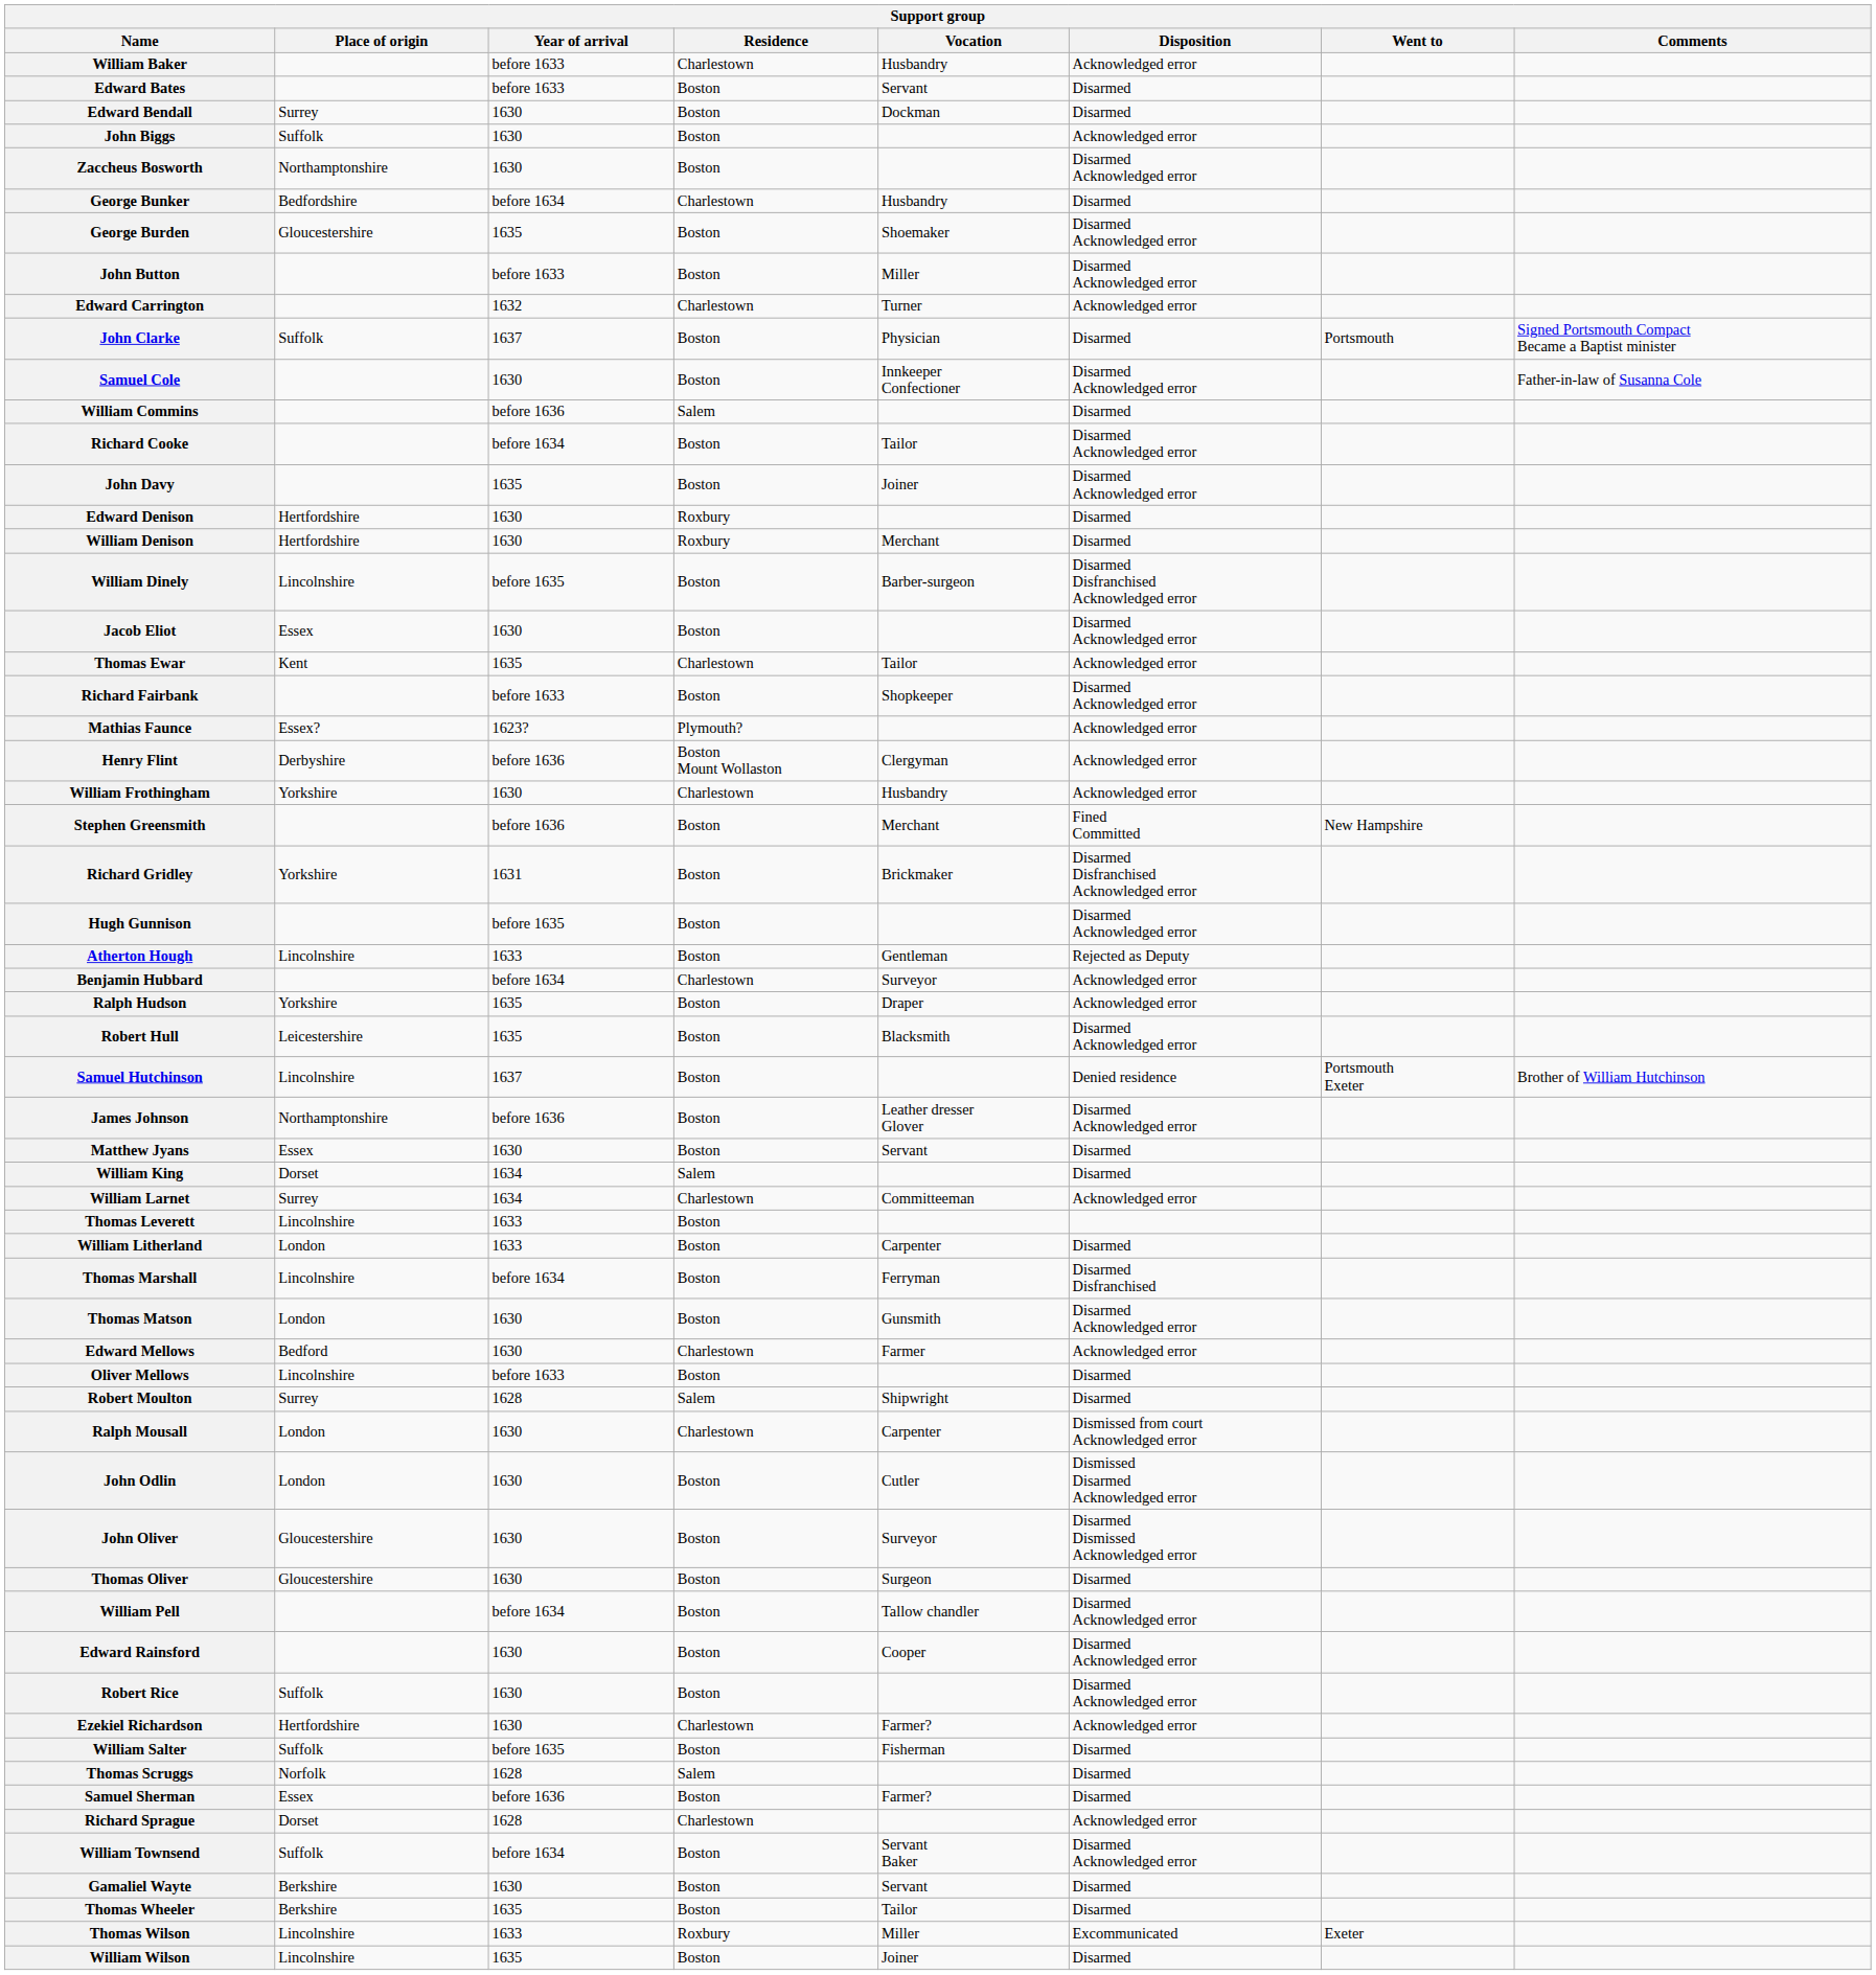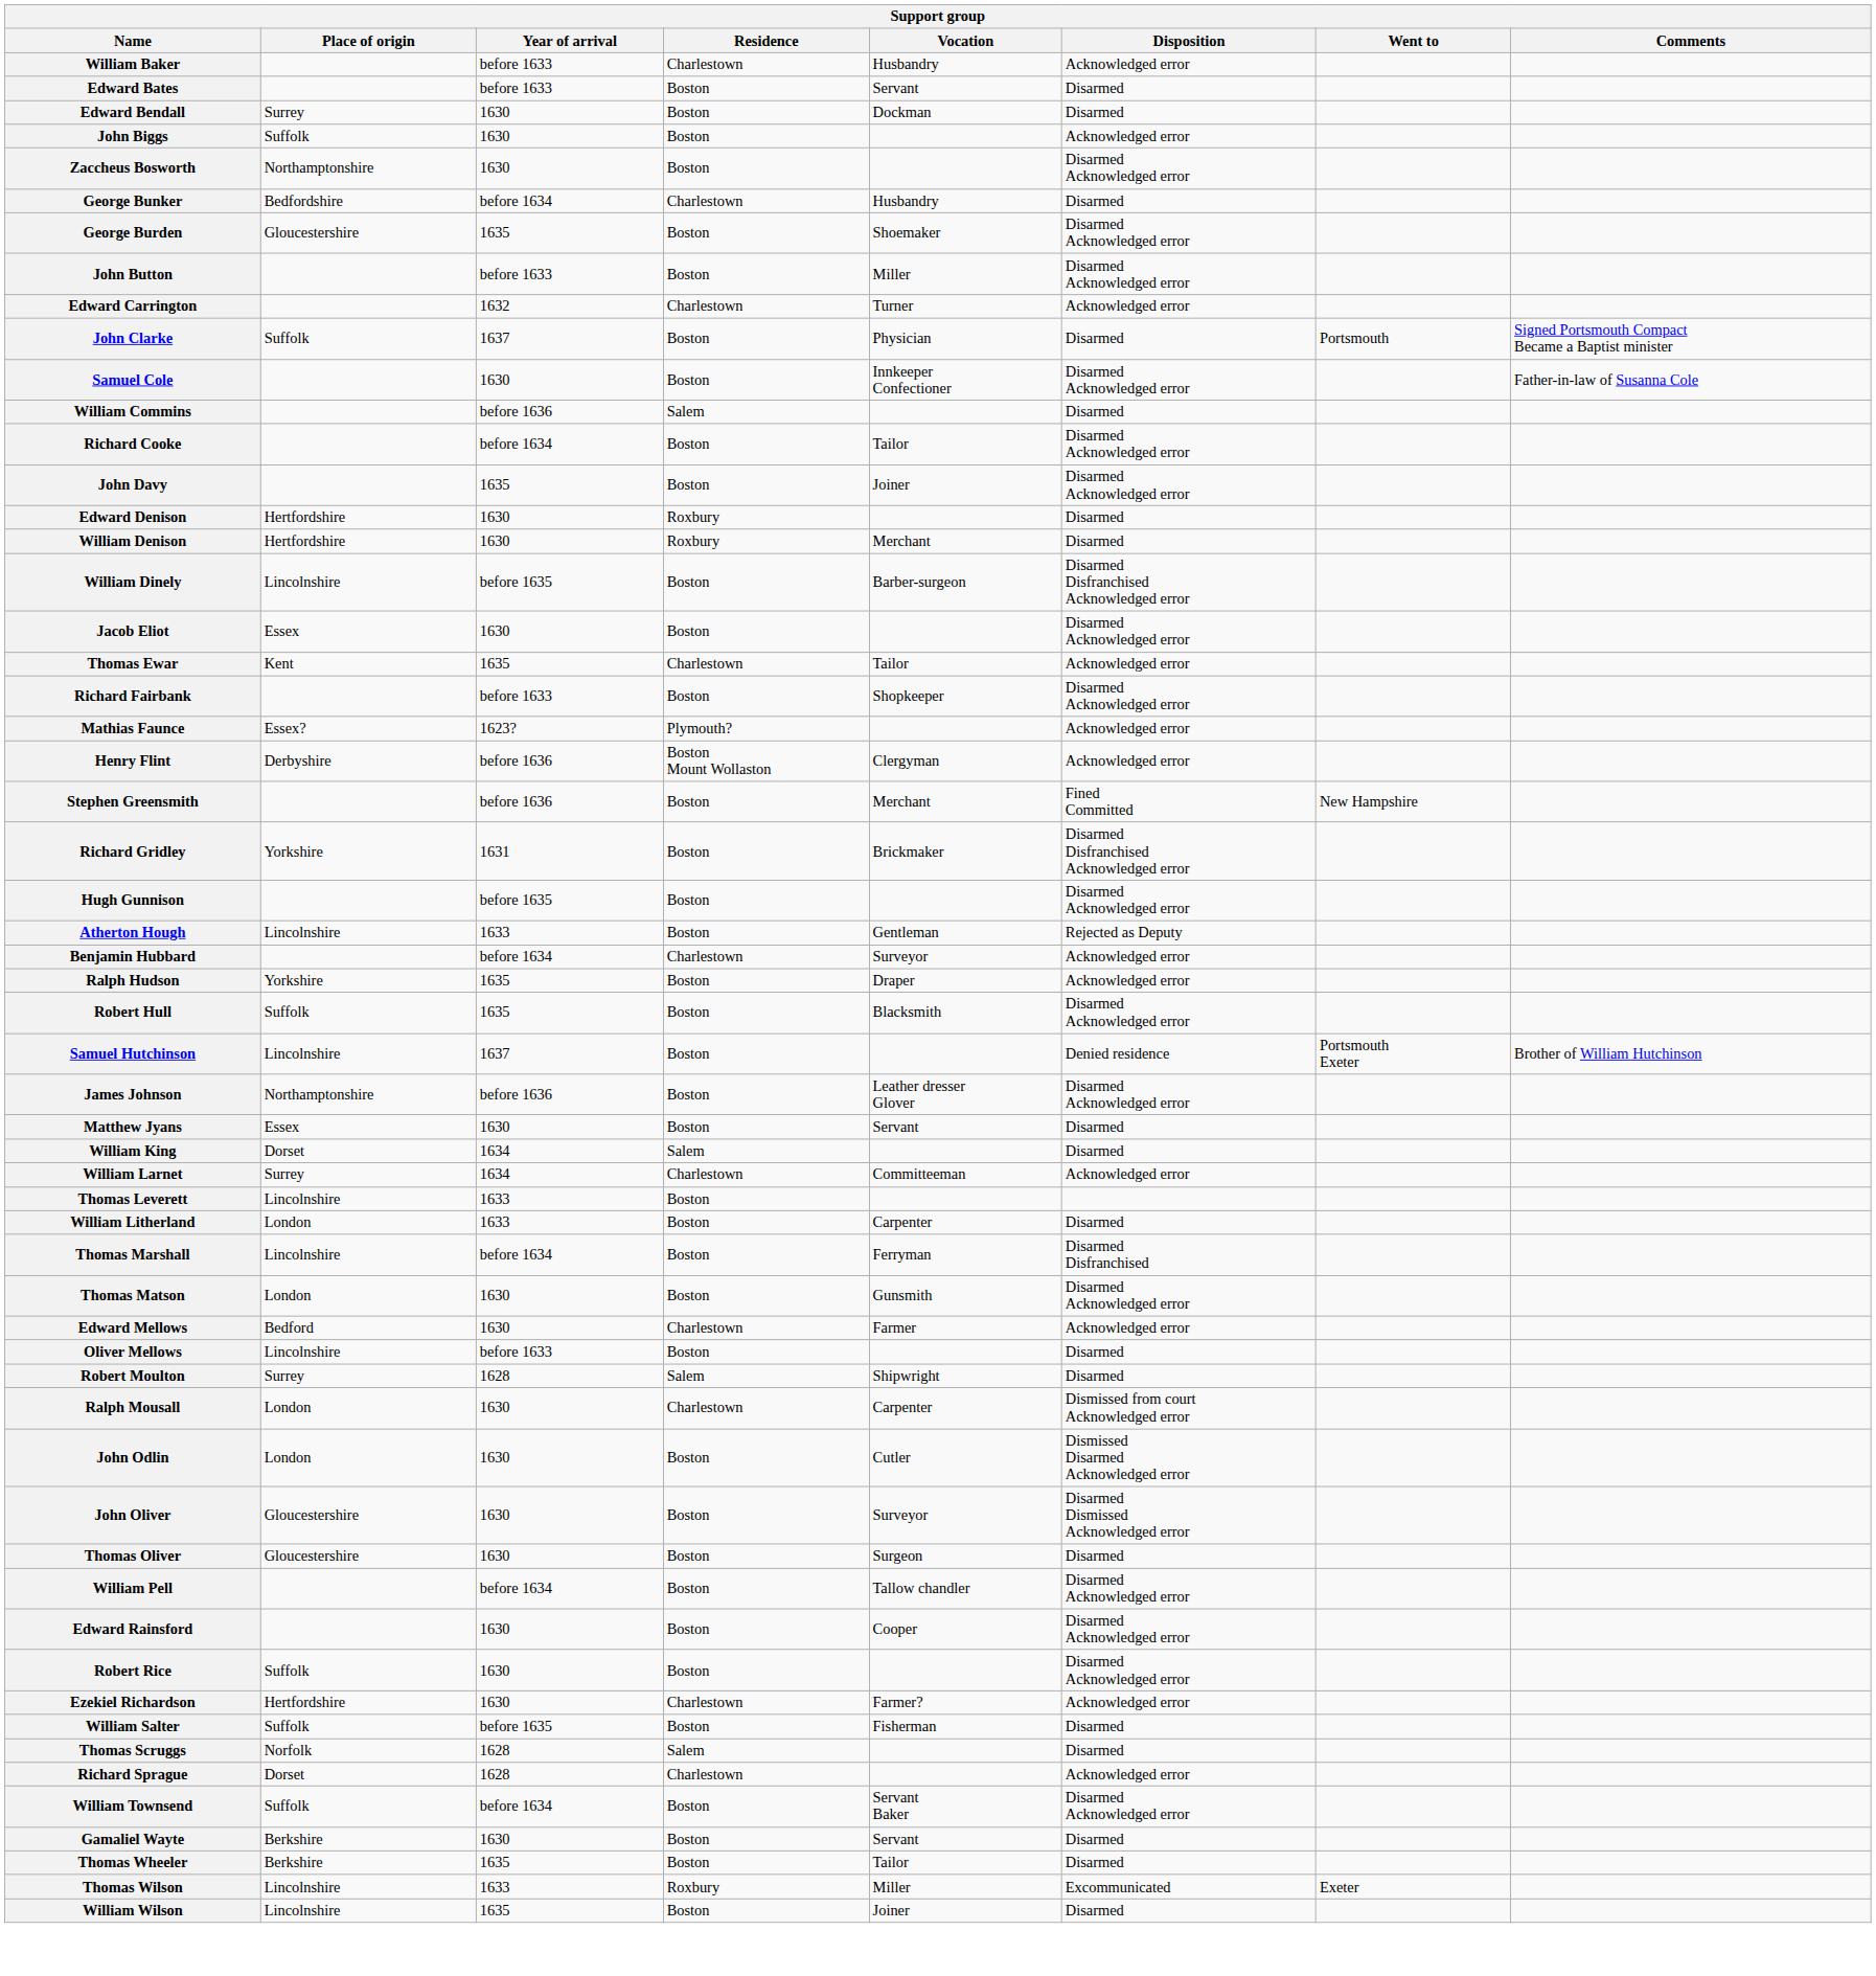- row: William Frothingham | Yorkshire | 1630 | Charlestown | Husbandry | Acknowledged error
Robert Hull | Place of origin: Leicestershire -> Suffolk
- row: Samuel Sherman | Essex | before 1636 | Boston | Farmer? | Disarmed
